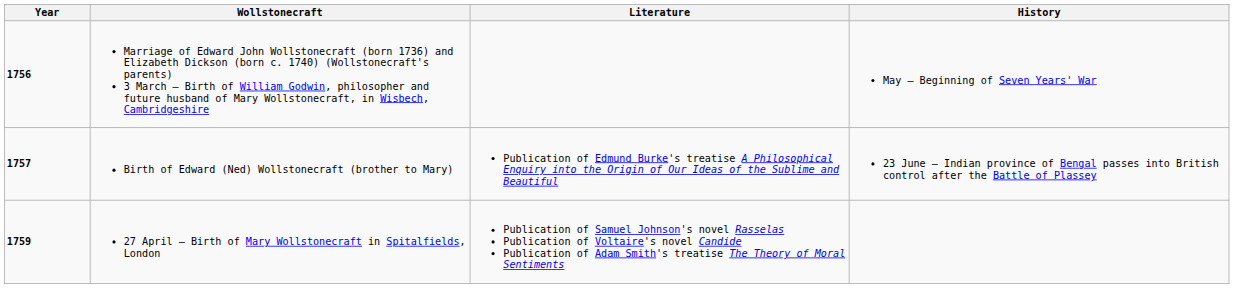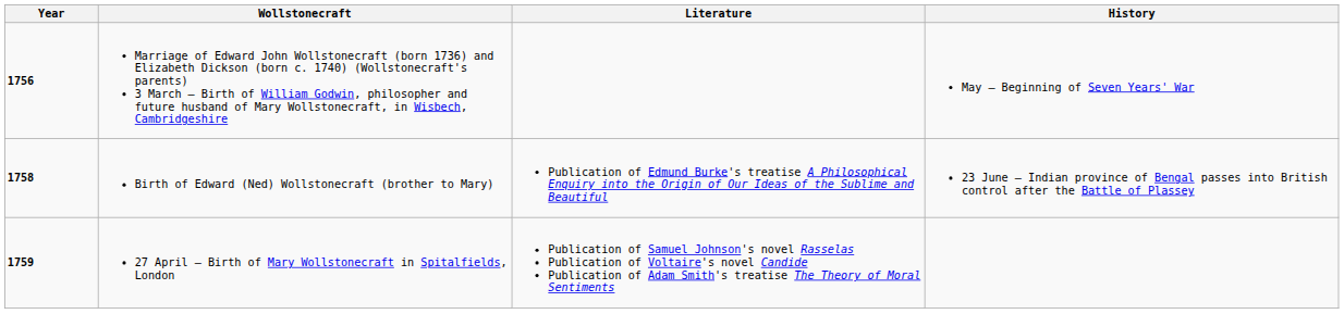Birth of Edward (Ned) Wollstonecraft (brother to Mary) | Year: 1757 -> 1758
